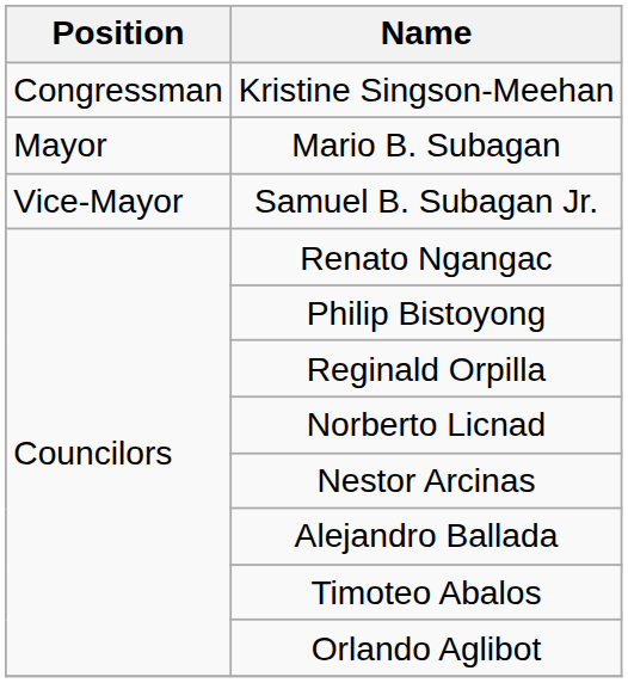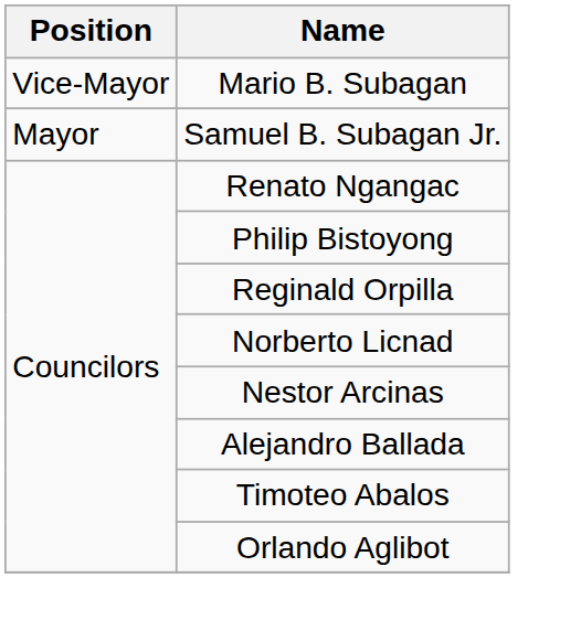- row: Congressman | Kristine Singson-Meehan
Mario B. Subagan | Position: Mayor -> Vice-Mayor
Samuel B. Subagan Jr. | Position: Vice-Mayor -> Mayor
